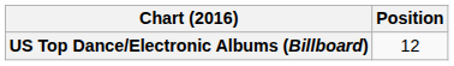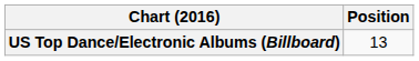US Top Dance/Electronic Albums (Billboard) | Position: 12 -> 13
